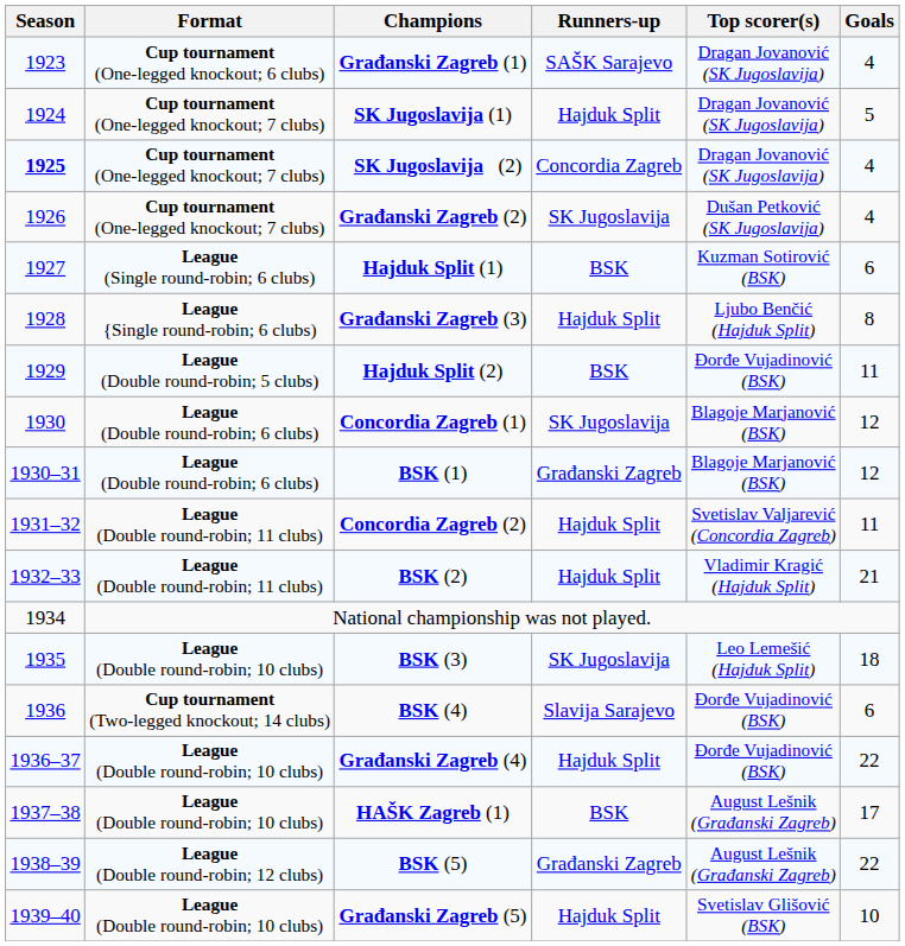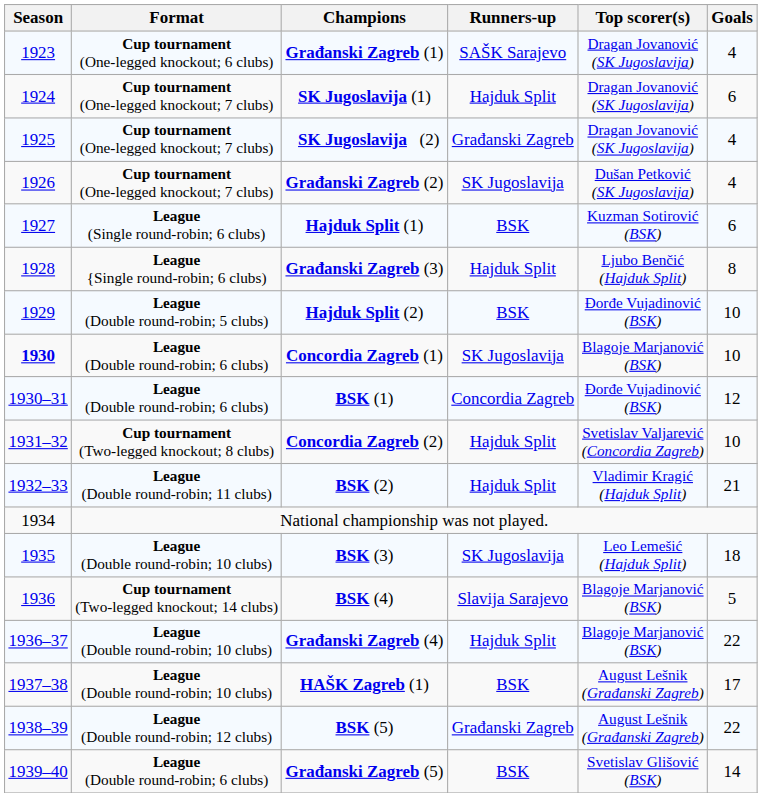SK Jugoslavija (1) | Goals: 5 -> 6
SK Jugoslavija (2) | Season: bold -> normal
SK Jugoslavija (2) | Runners-up: Concordia Zagreb -> Građanski Zagreb
Hajduk Split (2) | Goals: 11 -> 10
Concordia Zagreb (1) | Season: normal -> bold
Concordia Zagreb (1) | Goals: 12 -> 10
BSK (1) | Runners-up: Građanski Zagreb -> Concordia Zagreb
BSK (1) | Top scorer(s): Blagoje Marjanović (BSK) -> Đorđe Vujadinović (BSK)
Concordia Zagreb (2) | Format: League (Double round-robin; 11 clubs) -> Cup tournament (Two-legged knockout; 8 clubs)
Concordia Zagreb (2) | Goals: 11 -> 10
BSK (4) | Top scorer(s): Đorđe Vujadinović (BSK) -> Blagoje Marjanović (BSK)
BSK (4) | Goals: 6 -> 5
Građanski Zagreb (4) | Top scorer(s): Đorđe Vujadinović (BSK) -> Blagoje Marjanović (BSK)
Građanski Zagreb (5) | Format: League (Double round-robin; 10 clubs) -> League (Double round-robin; 6 clubs)
Građanski Zagreb (5) | Runners-up: Hajduk Split -> BSK
Građanski Zagreb (5) | Goals: 10 -> 14
